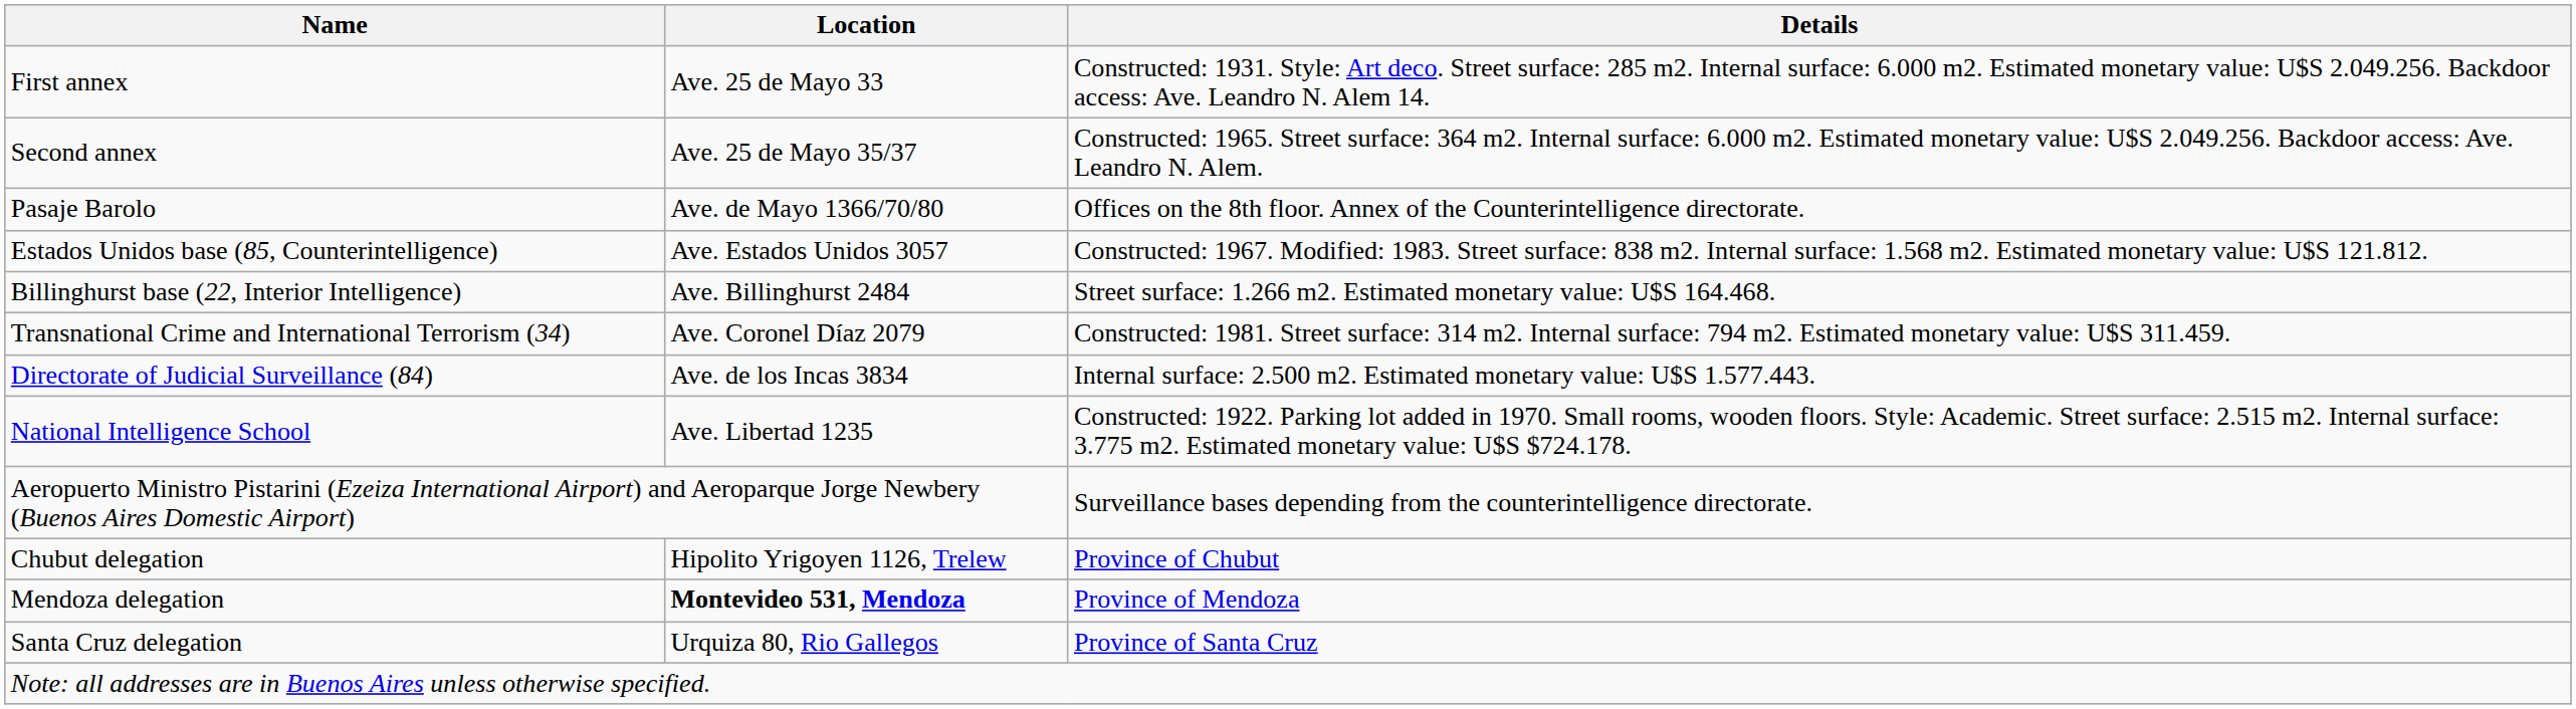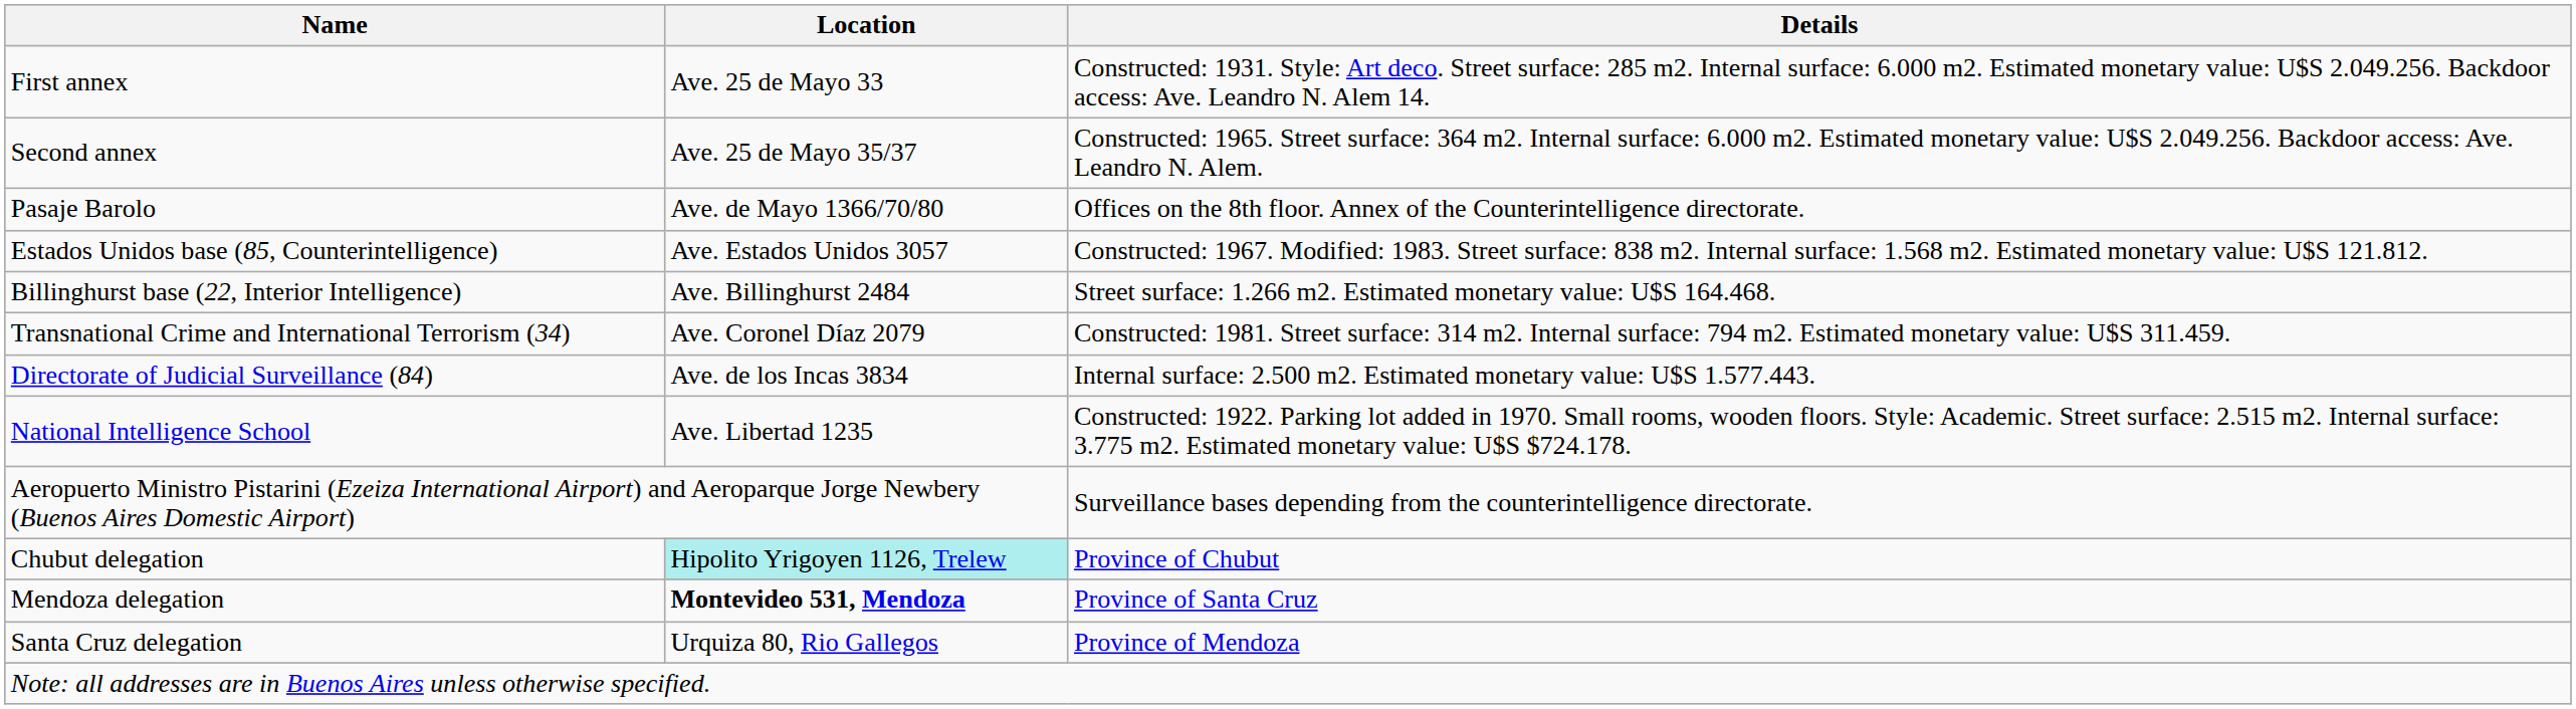Chubut delegation | Location: no background -> paleturquoise background
Mendoza delegation | Details: Province of Mendoza -> Province of Santa Cruz
Santa Cruz delegation | Details: Province of Santa Cruz -> Province of Mendoza
